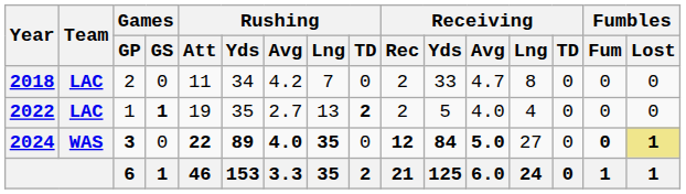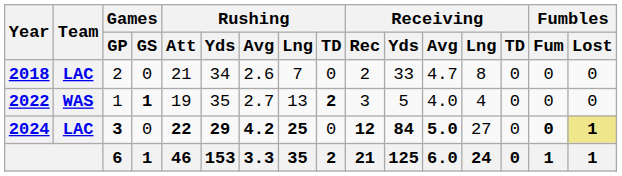2018 | Rushing / Att: 11 -> 21
2018 | Rushing / Avg: 4.2 -> 2.6
2022 | Team: LAC -> WAS
2022 | Receiving / Rec: 2 -> 3
2024 | Team: WAS -> LAC
2024 | Rushing / Yds: 89 -> 29
2024 | Rushing / Avg: 4.0 -> 4.2
2024 | Rushing / Lng: 35 -> 25
